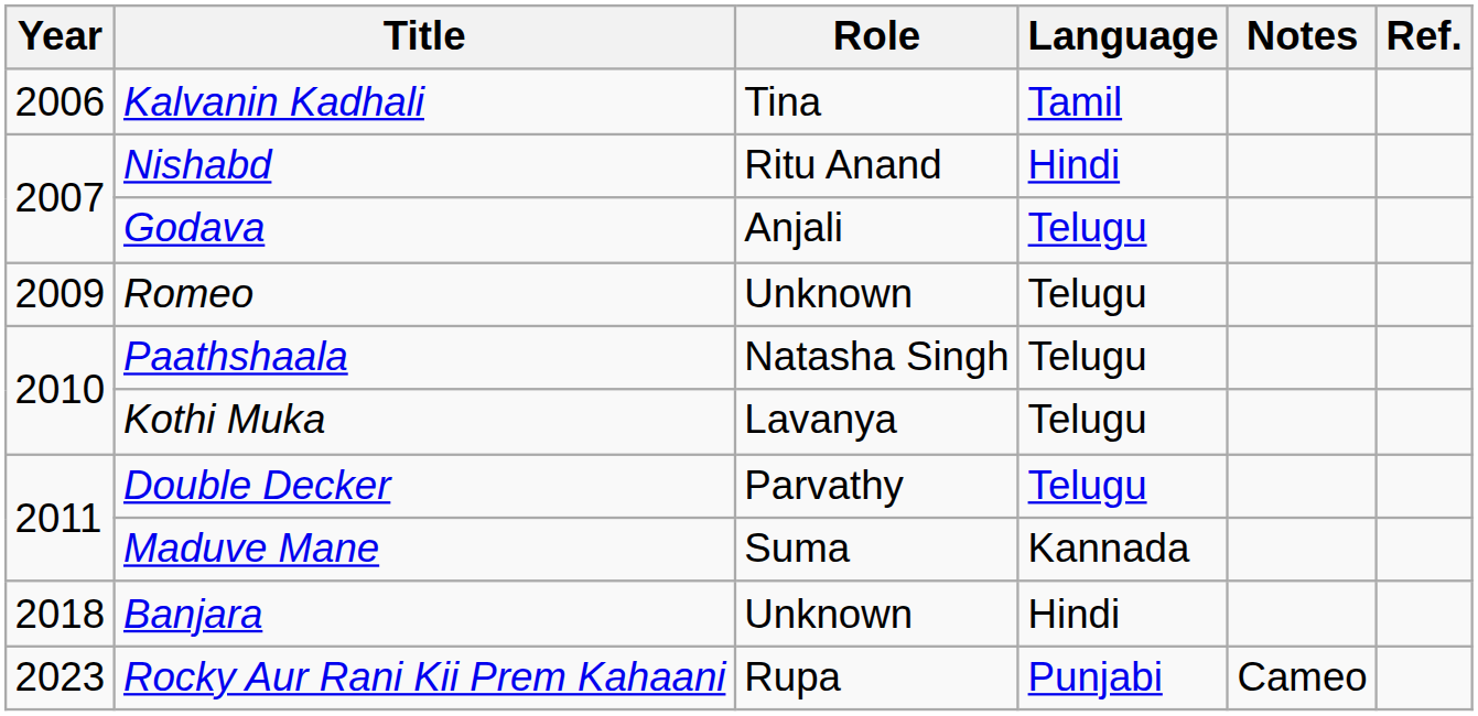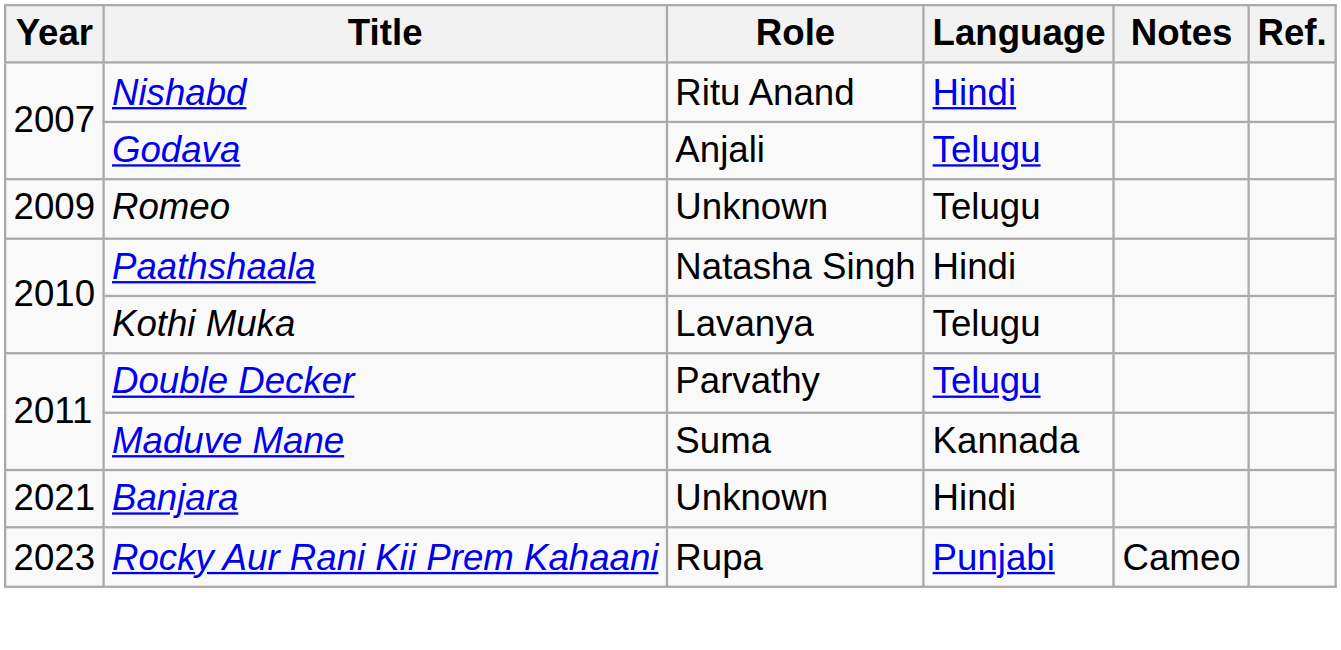- row: 2006 | Kalvanin Kadhali | Tina | Tamil
Paathshaala | Language: Telugu -> Hindi
Banjara | Year: 2018 -> 2021
